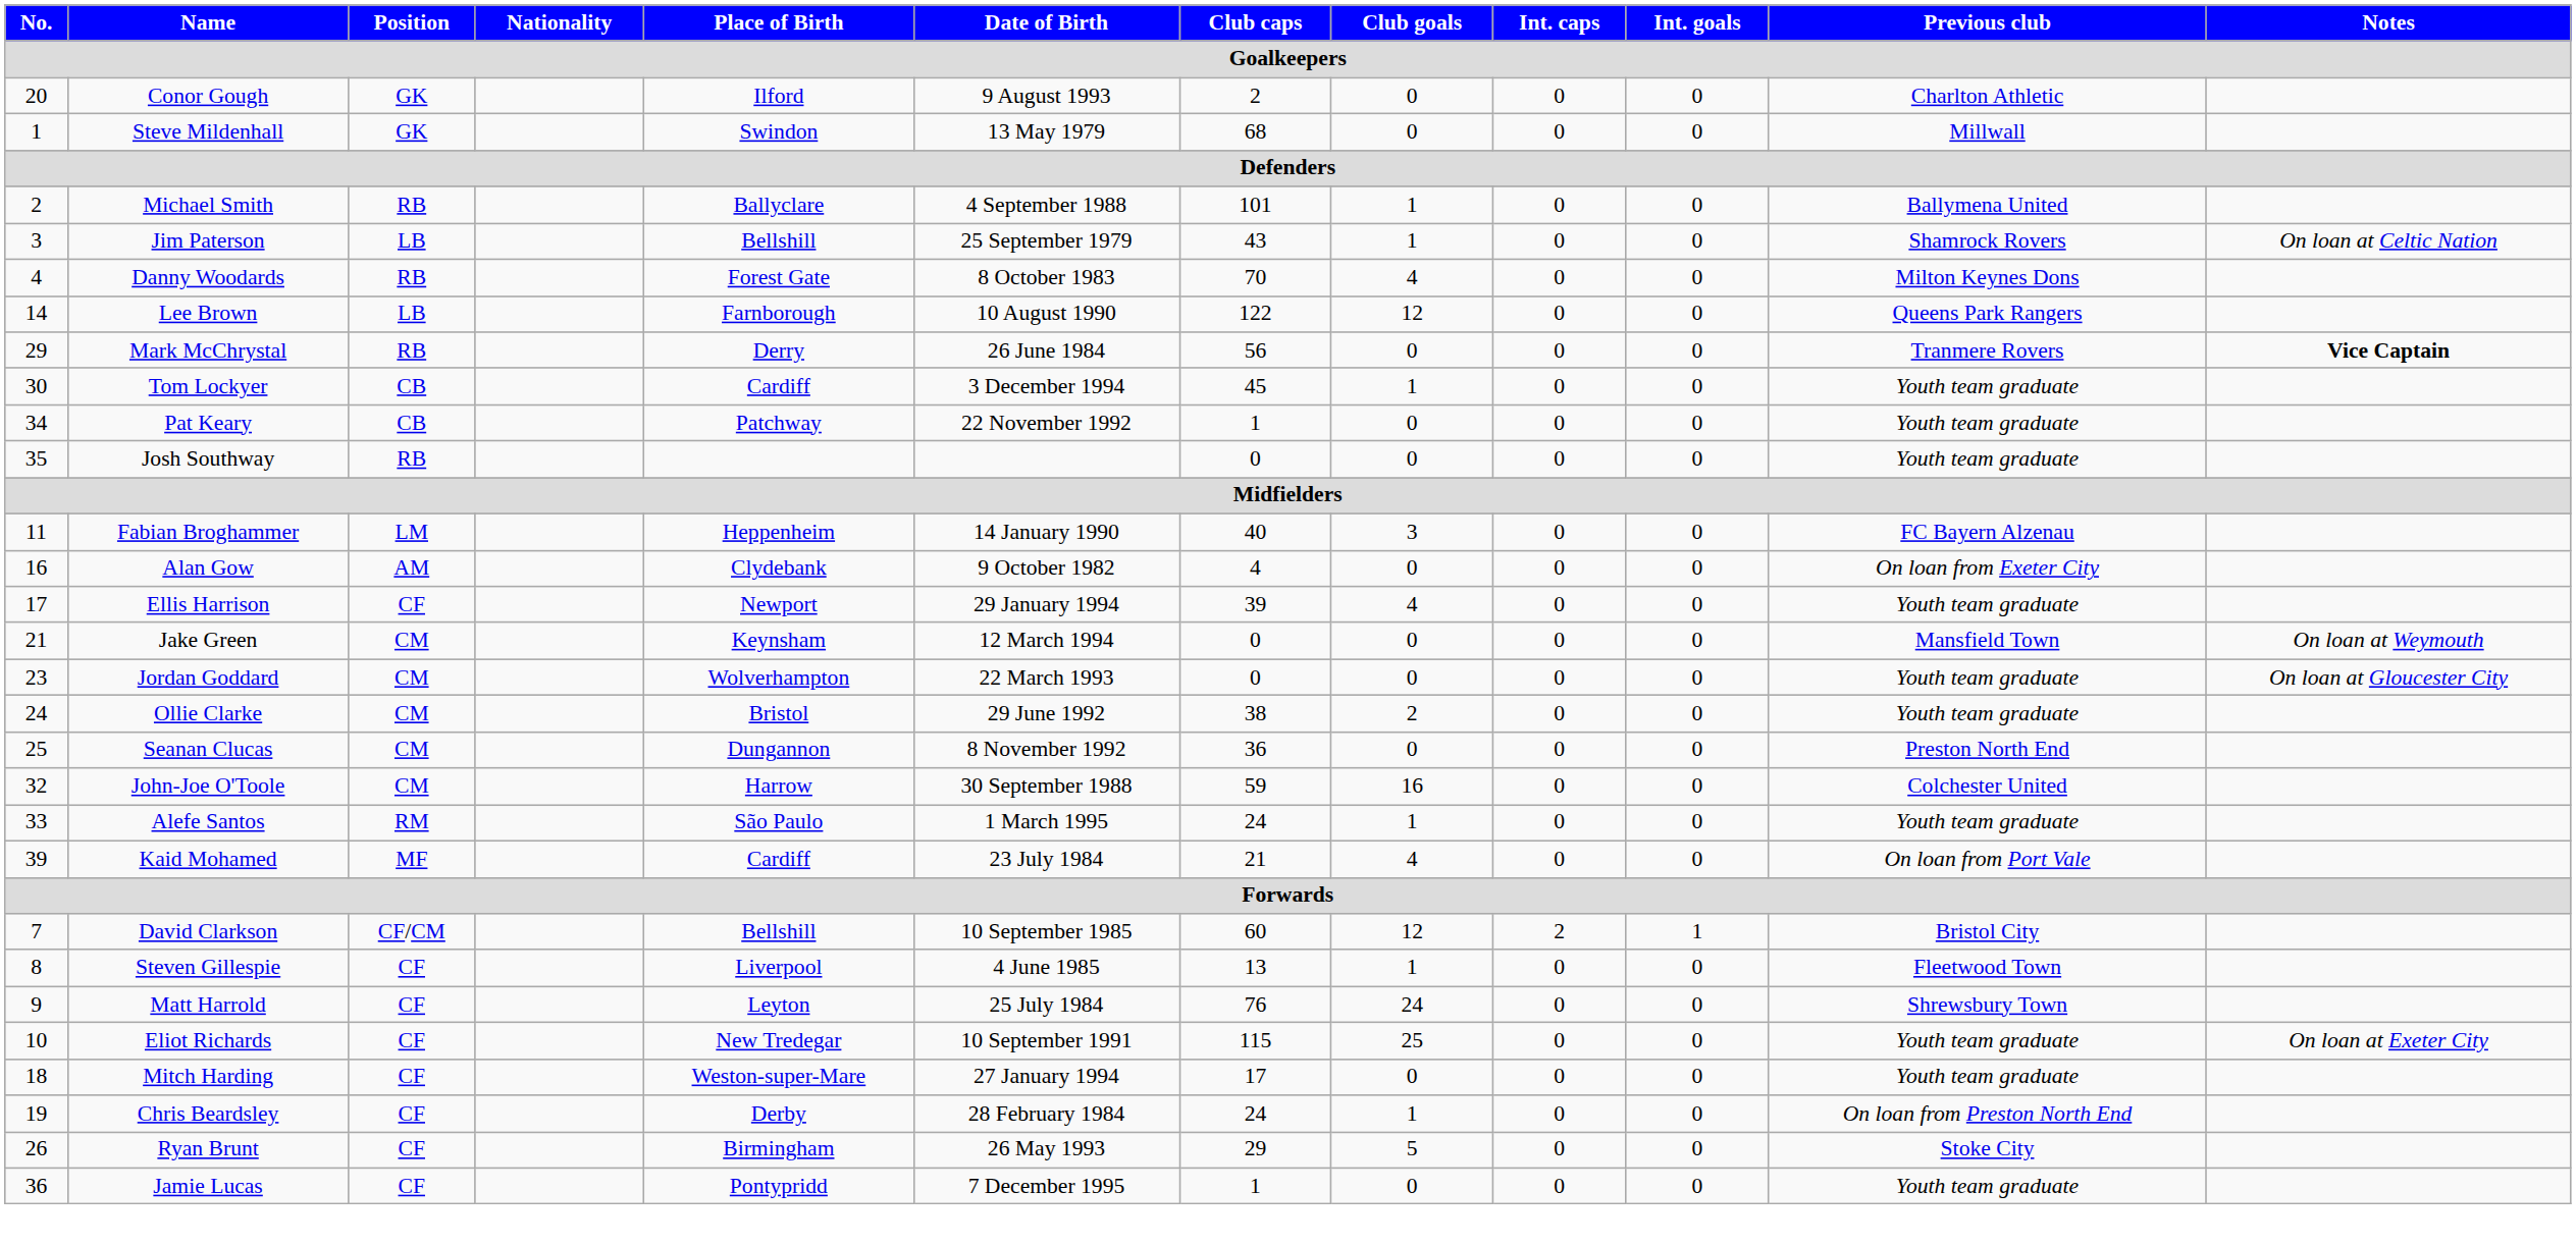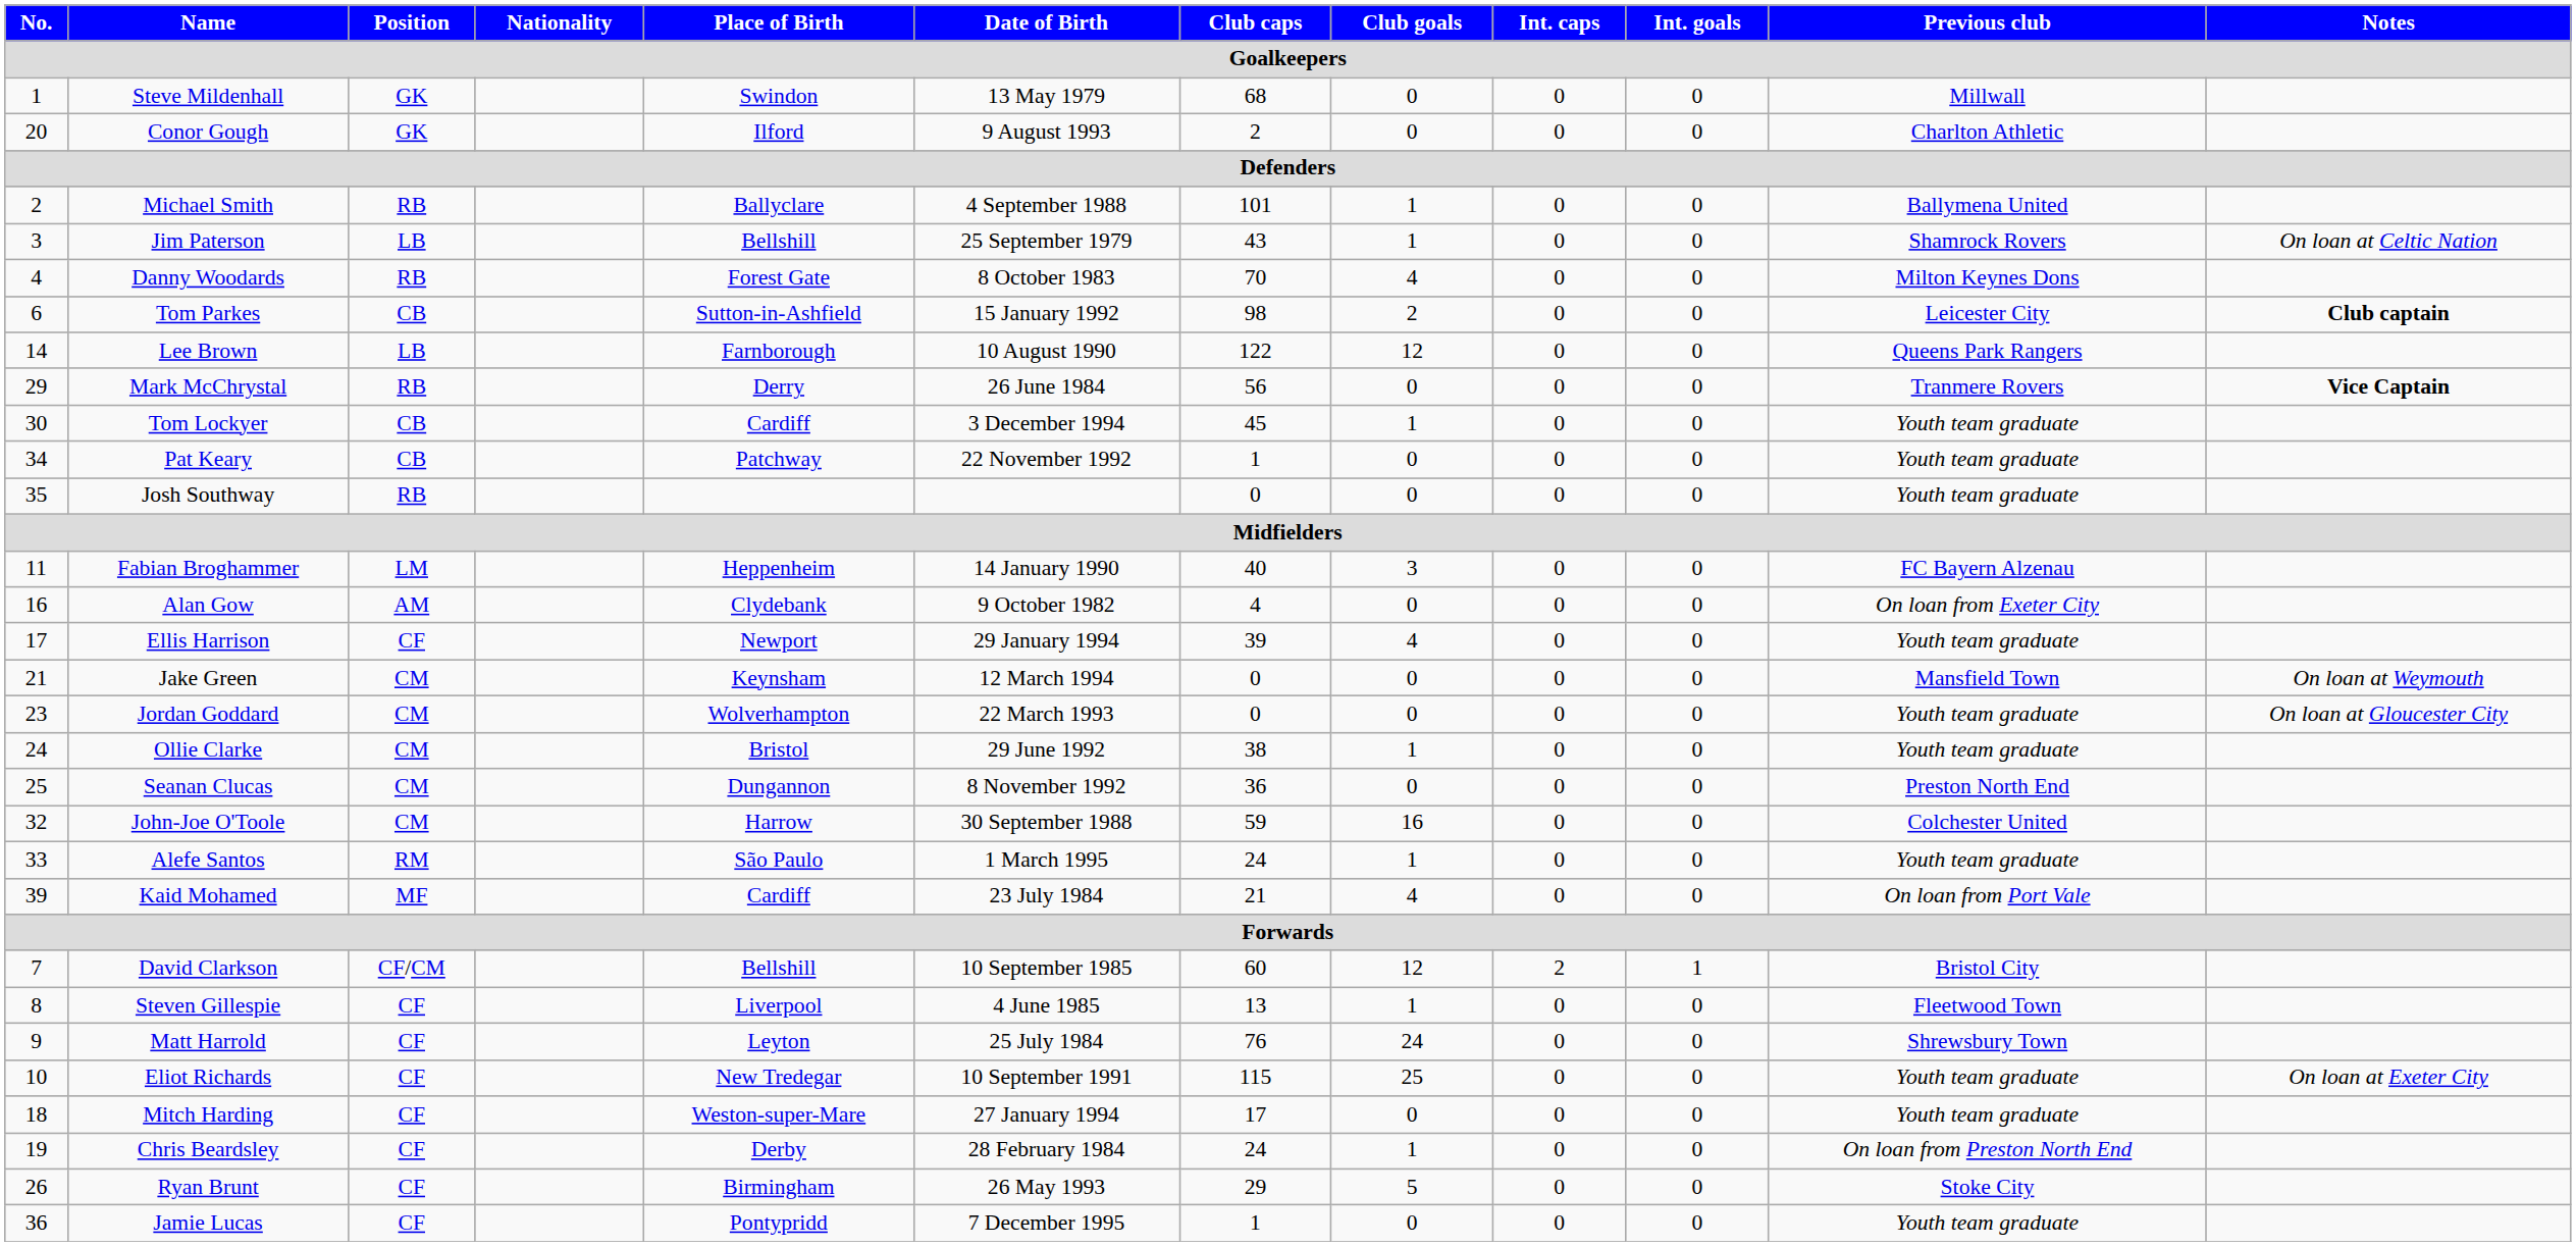rows swapped: Steve Mildenhall <-> Conor Gough
+ row: 6 | Tom Parkes | CB | Sutton-in-Ashfield | 15 January 1992 | 98 | 2 | 0 | 0 | Leicester City | Club captain
Ollie Clarke | Club goals: 2 -> 1
